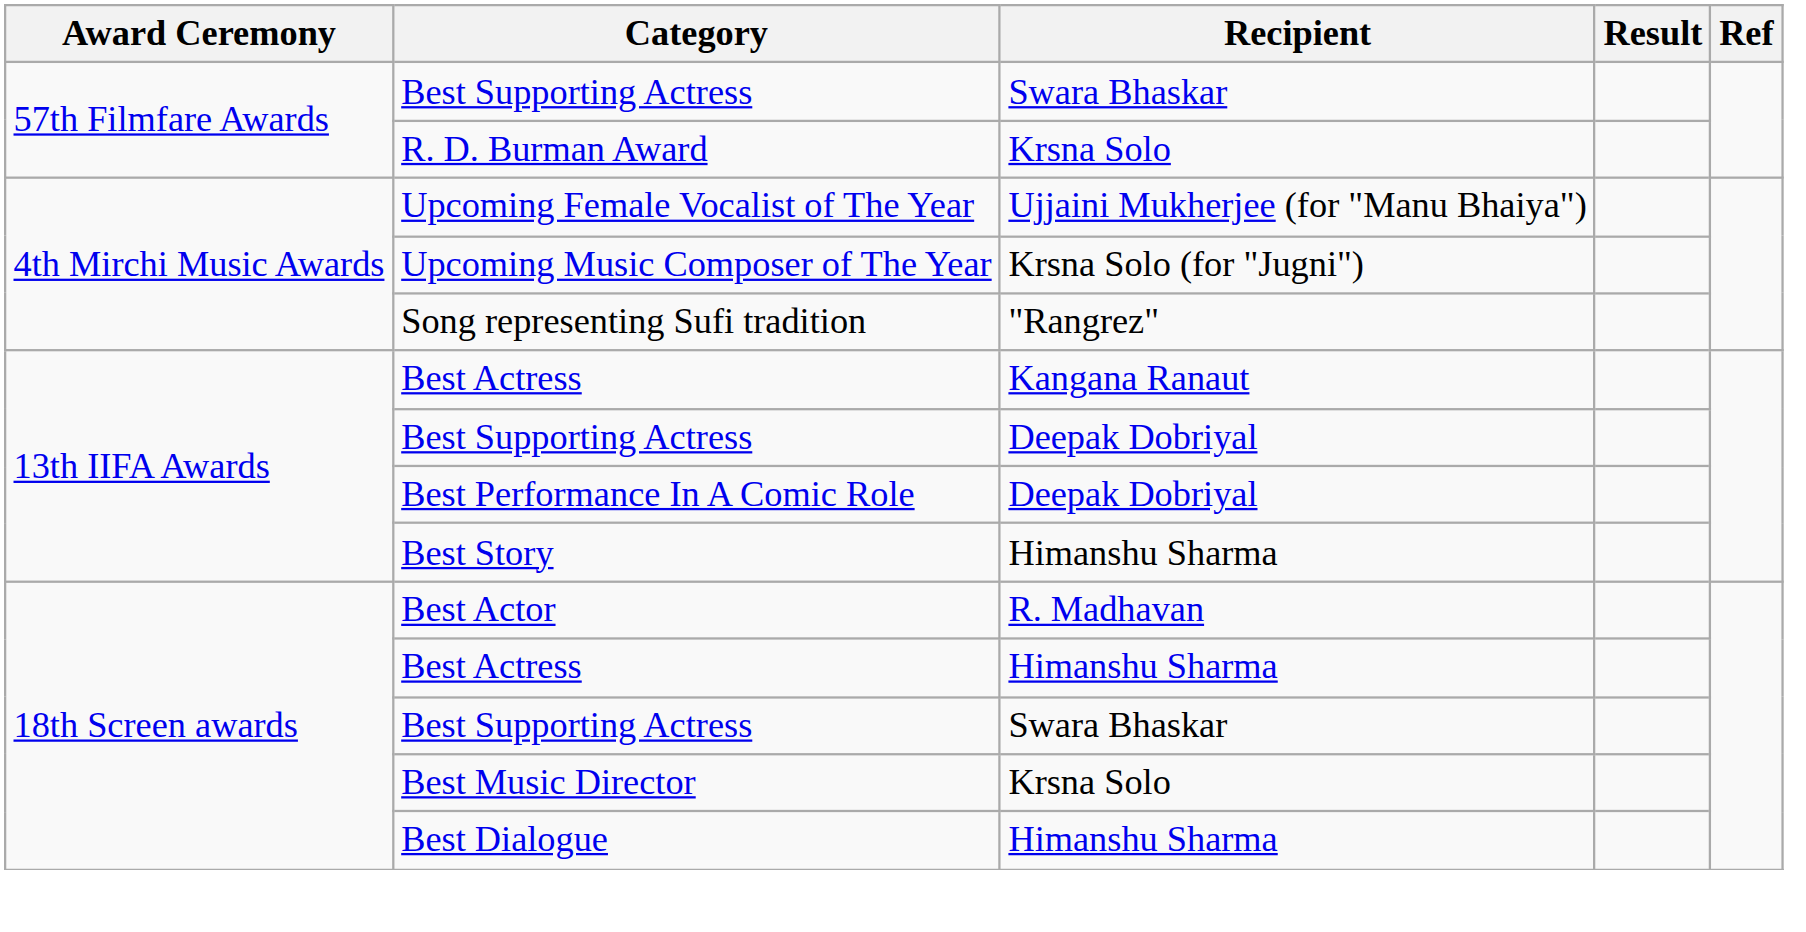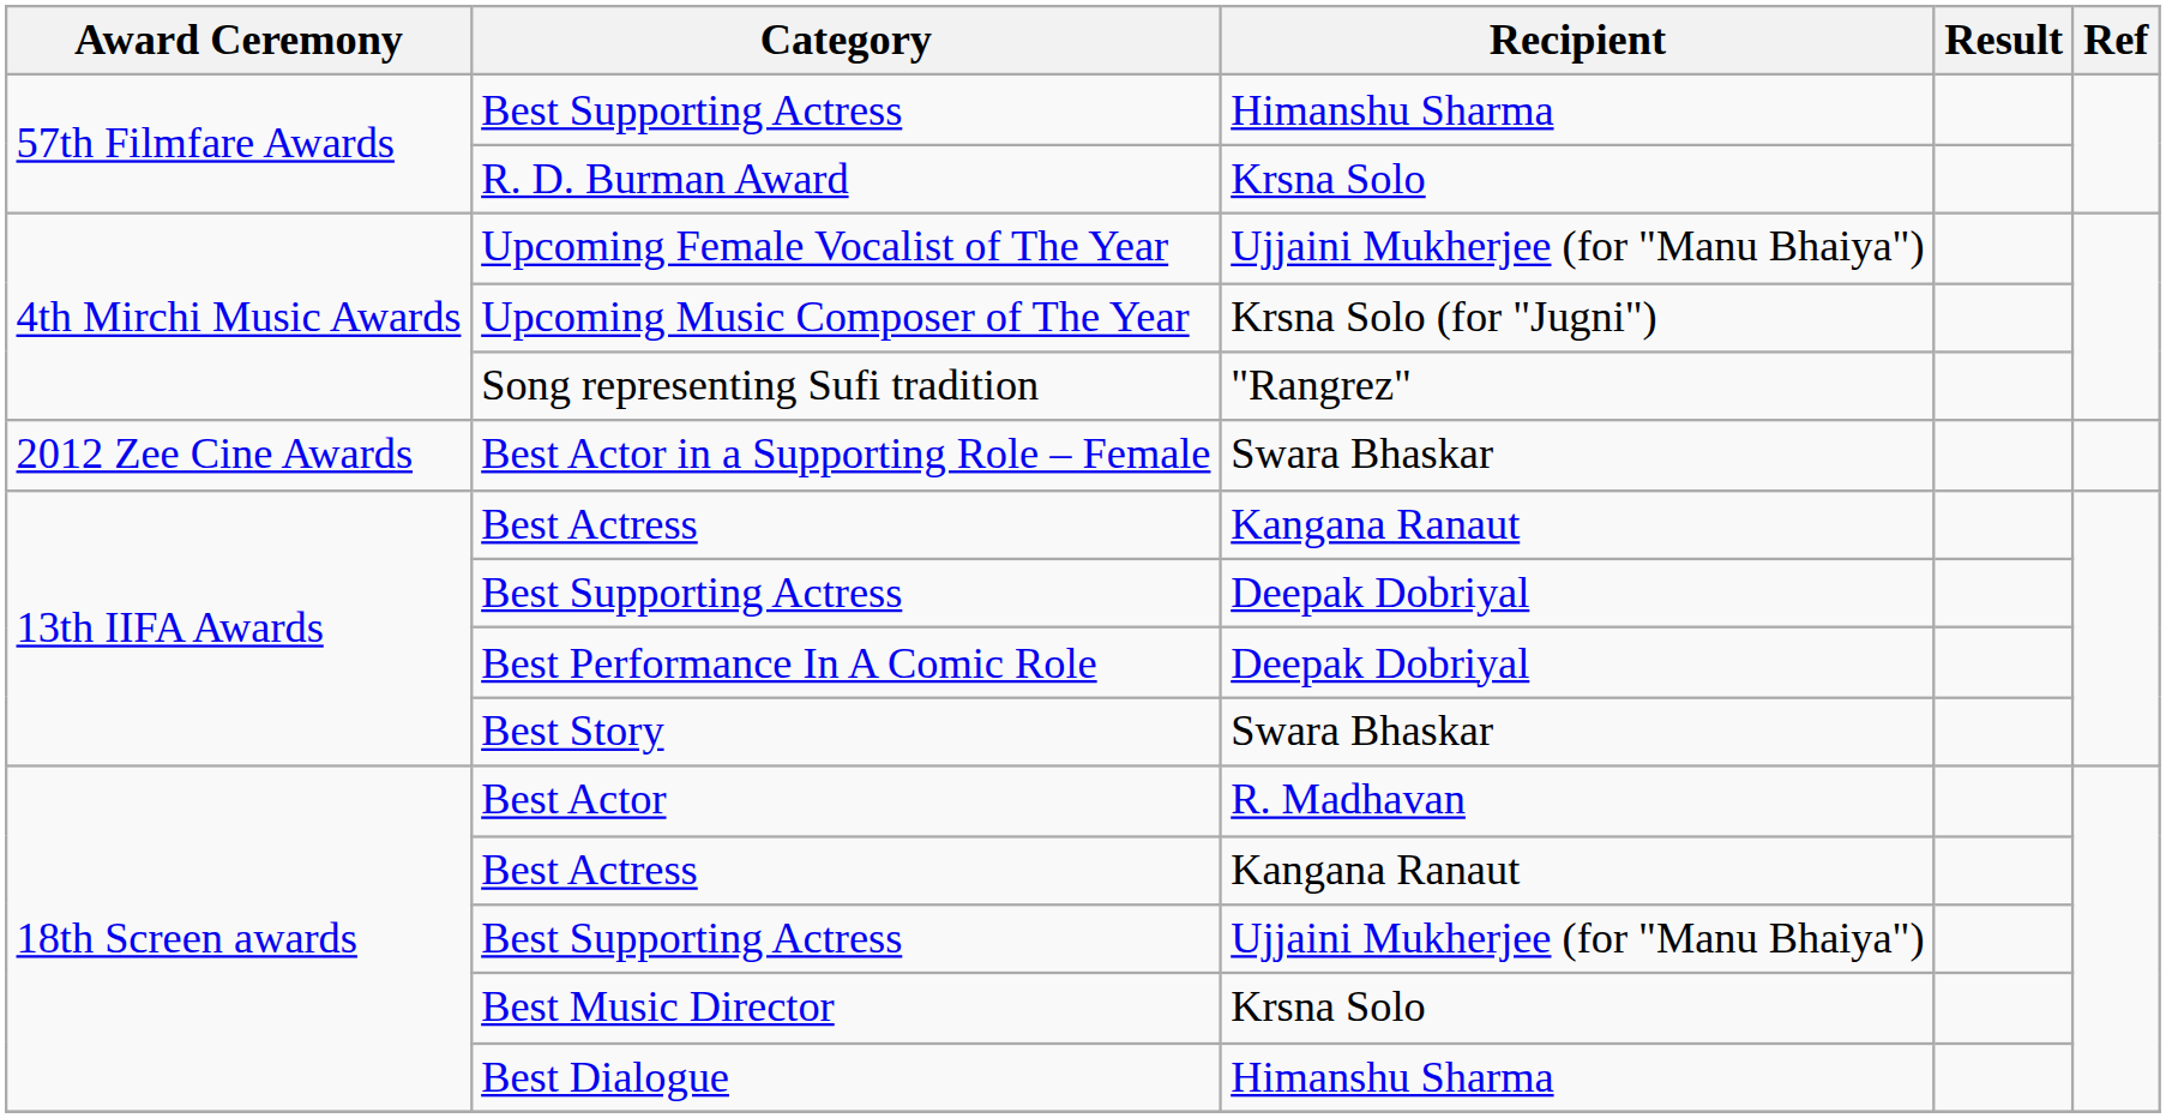57th Filmfare Awards / Best Supporting Actress | Recipient: Swara Bhaskar -> Himanshu Sharma
+ row: 2012 Zee Cine Awards | Best Actor in a Supporting Role – Female | Swara Bhaskar
Best Story | Recipient: Himanshu Sharma -> Swara Bhaskar
18th Screen awards / Best Actress | Recipient: Himanshu Sharma -> Kangana Ranaut
18th Screen awards / Best Supporting Actress | Recipient: Swara Bhaskar -> Ujjaini Mukherjee (for "Manu Bhaiya")
